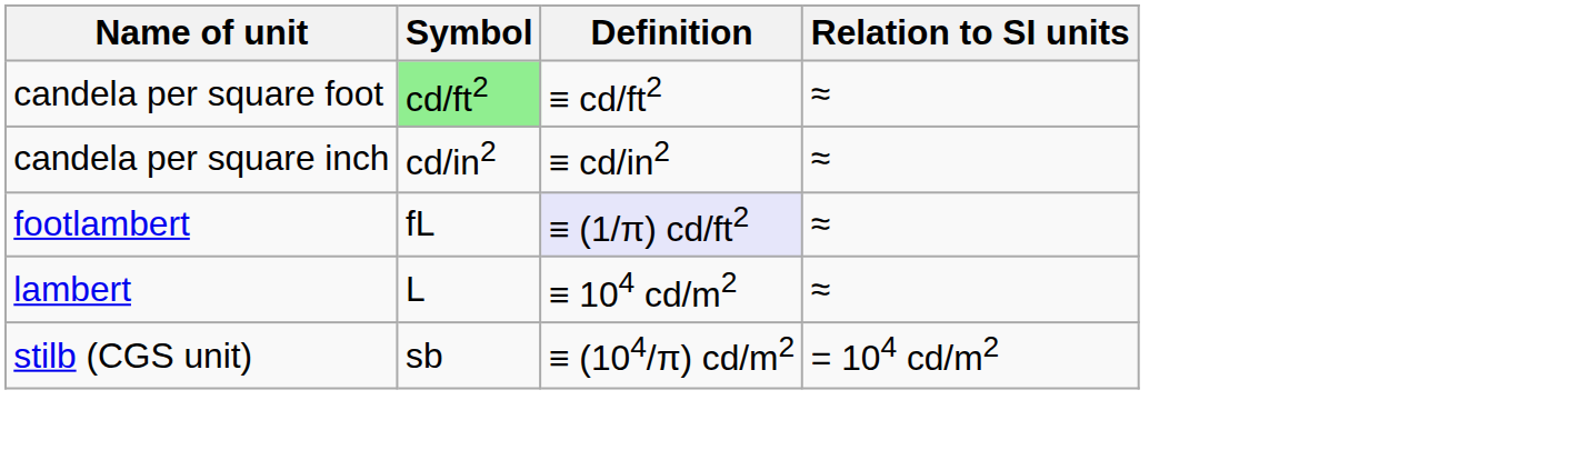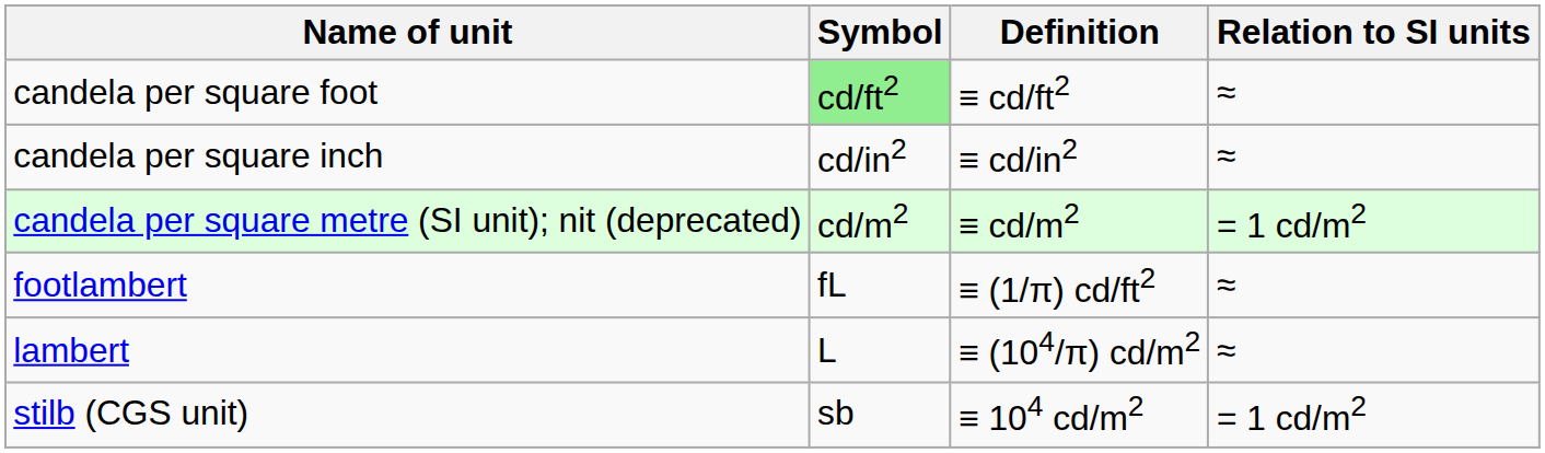+ row: candela per square metre (SI unit); nit (deprecated) | cd/m2 | ≡ cd/m2 | = 1 cd/m2
footlambert | Definition: lavender background -> no background
lambert | Definition: ≡ 104 cd/m2 -> ≡ (104/π) cd/m2
stilb (CGS unit) | Definition: ≡ (104/π) cd/m2 -> ≡ 104 cd/m2
stilb (CGS unit) | Relation to SI units: = 104 cd/m2 -> = 1 cd/m2
